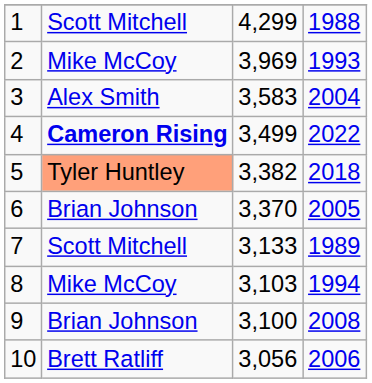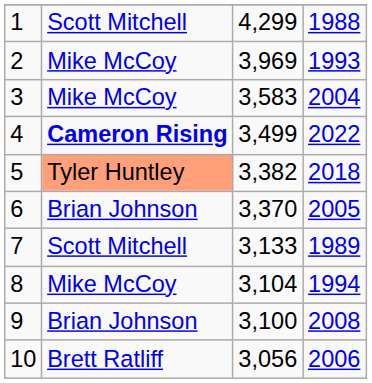3 | column 2: Alex Smith -> Mike McCoy
8 | column 3: 3,103 -> 3,104
